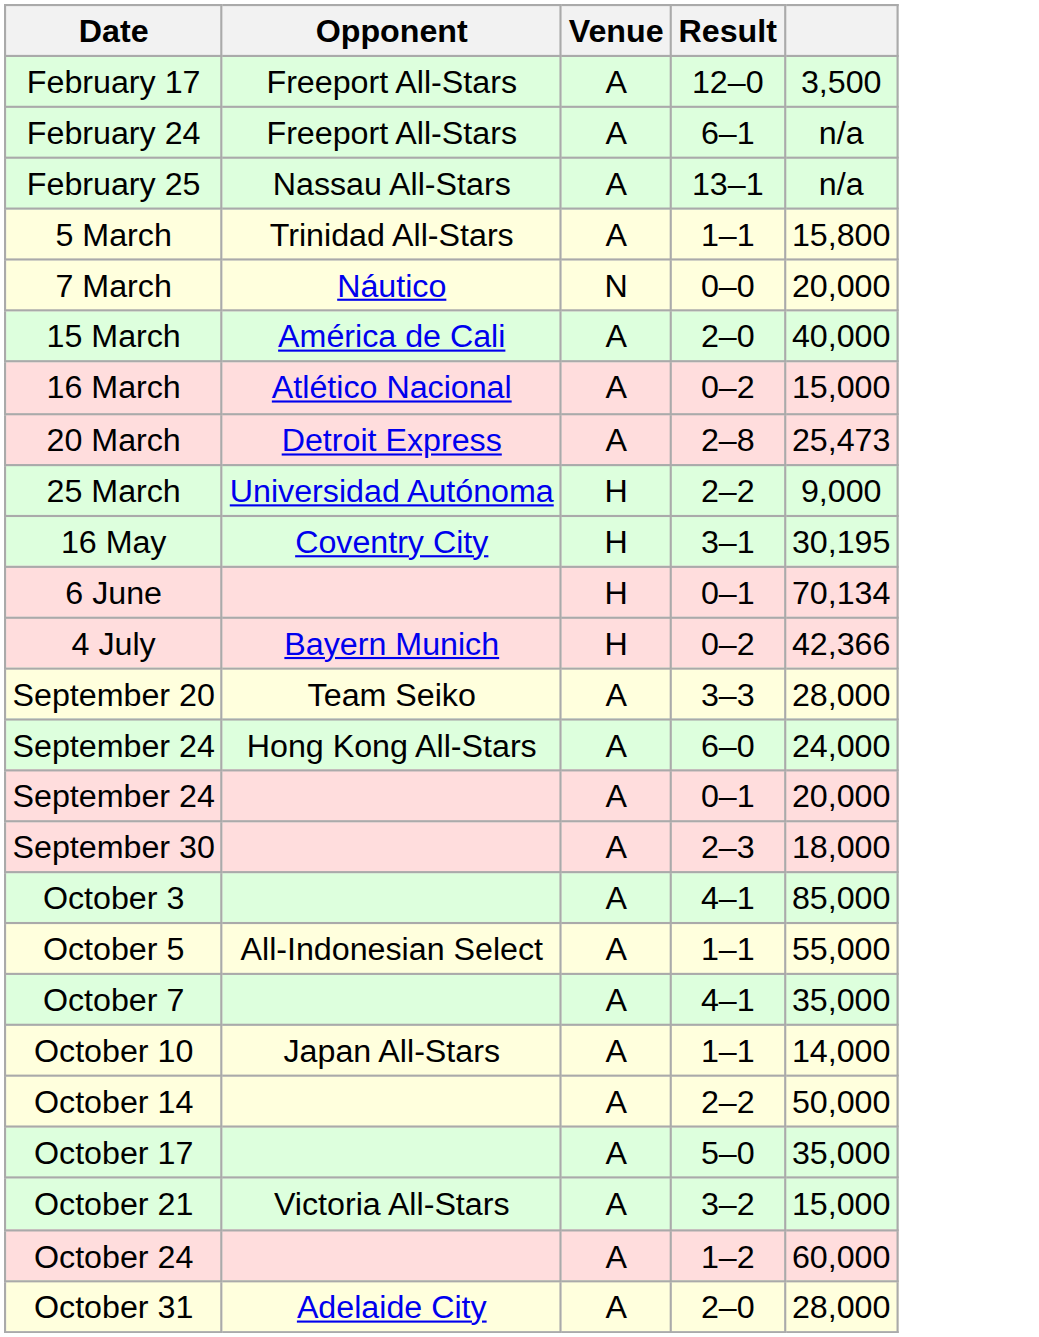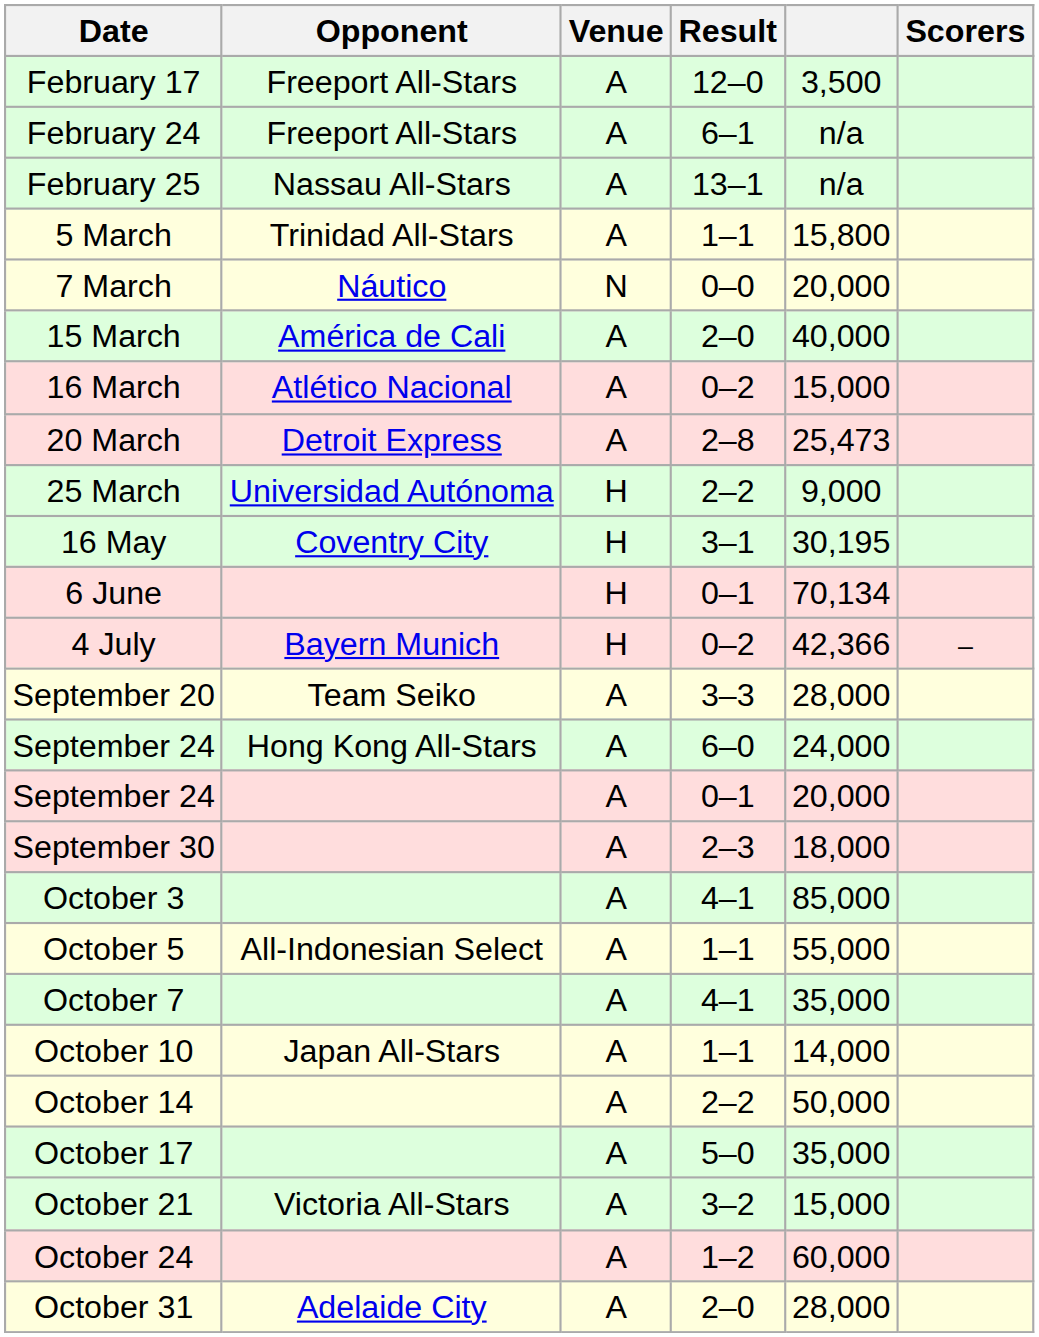+ column: Scorers | –
